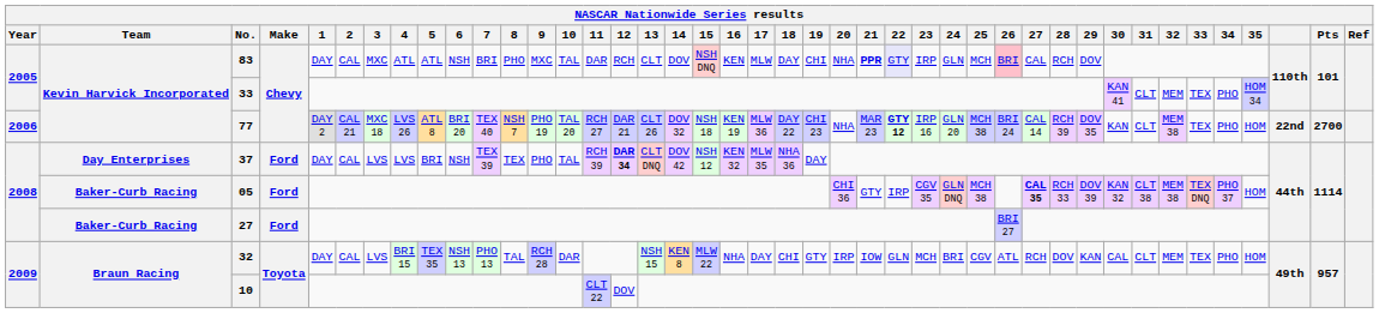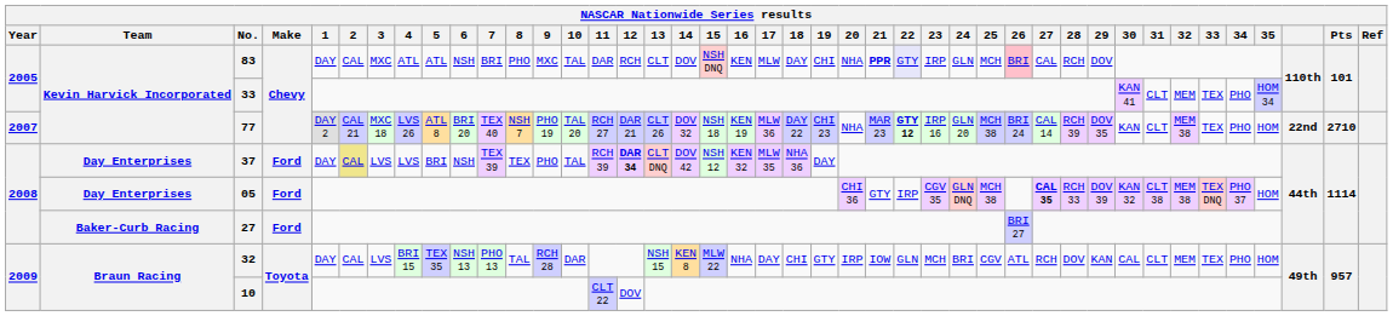77 | Year: 2006 -> 2007
77 | Pts: 2700 -> 2710
37 | 2: no background -> khaki background
05 | Team: Baker-Curb Racing -> Day Enterprises
